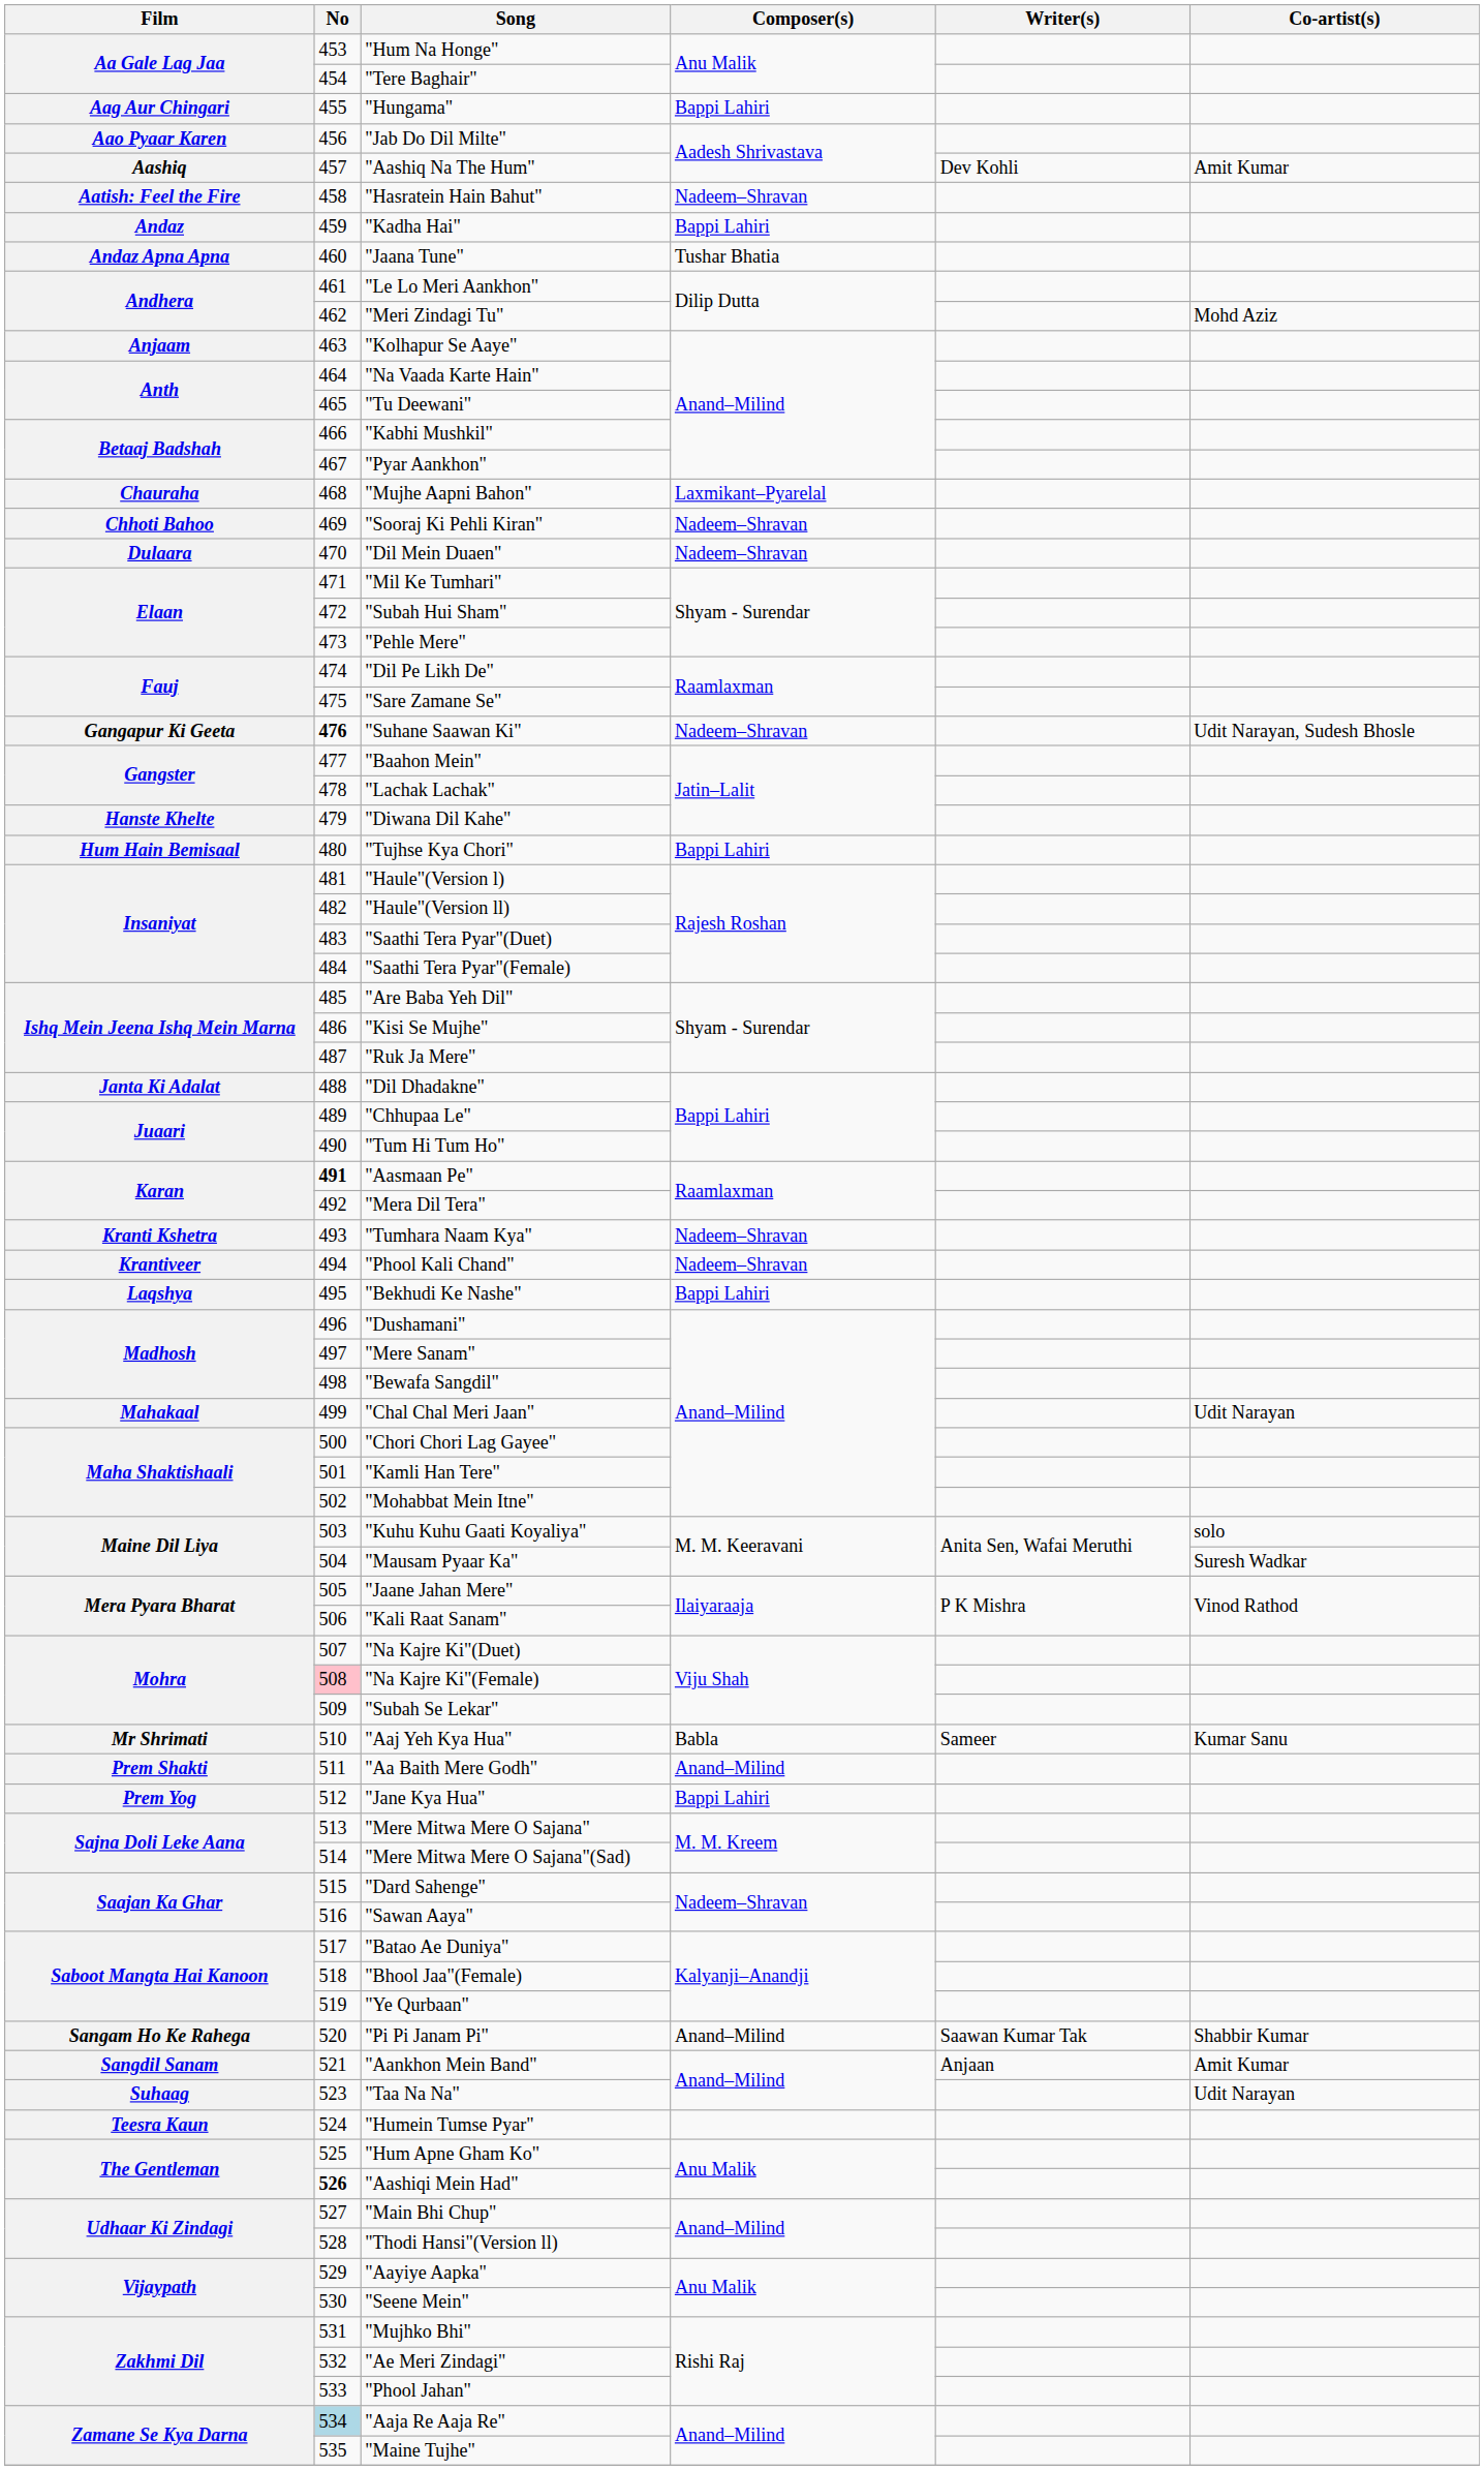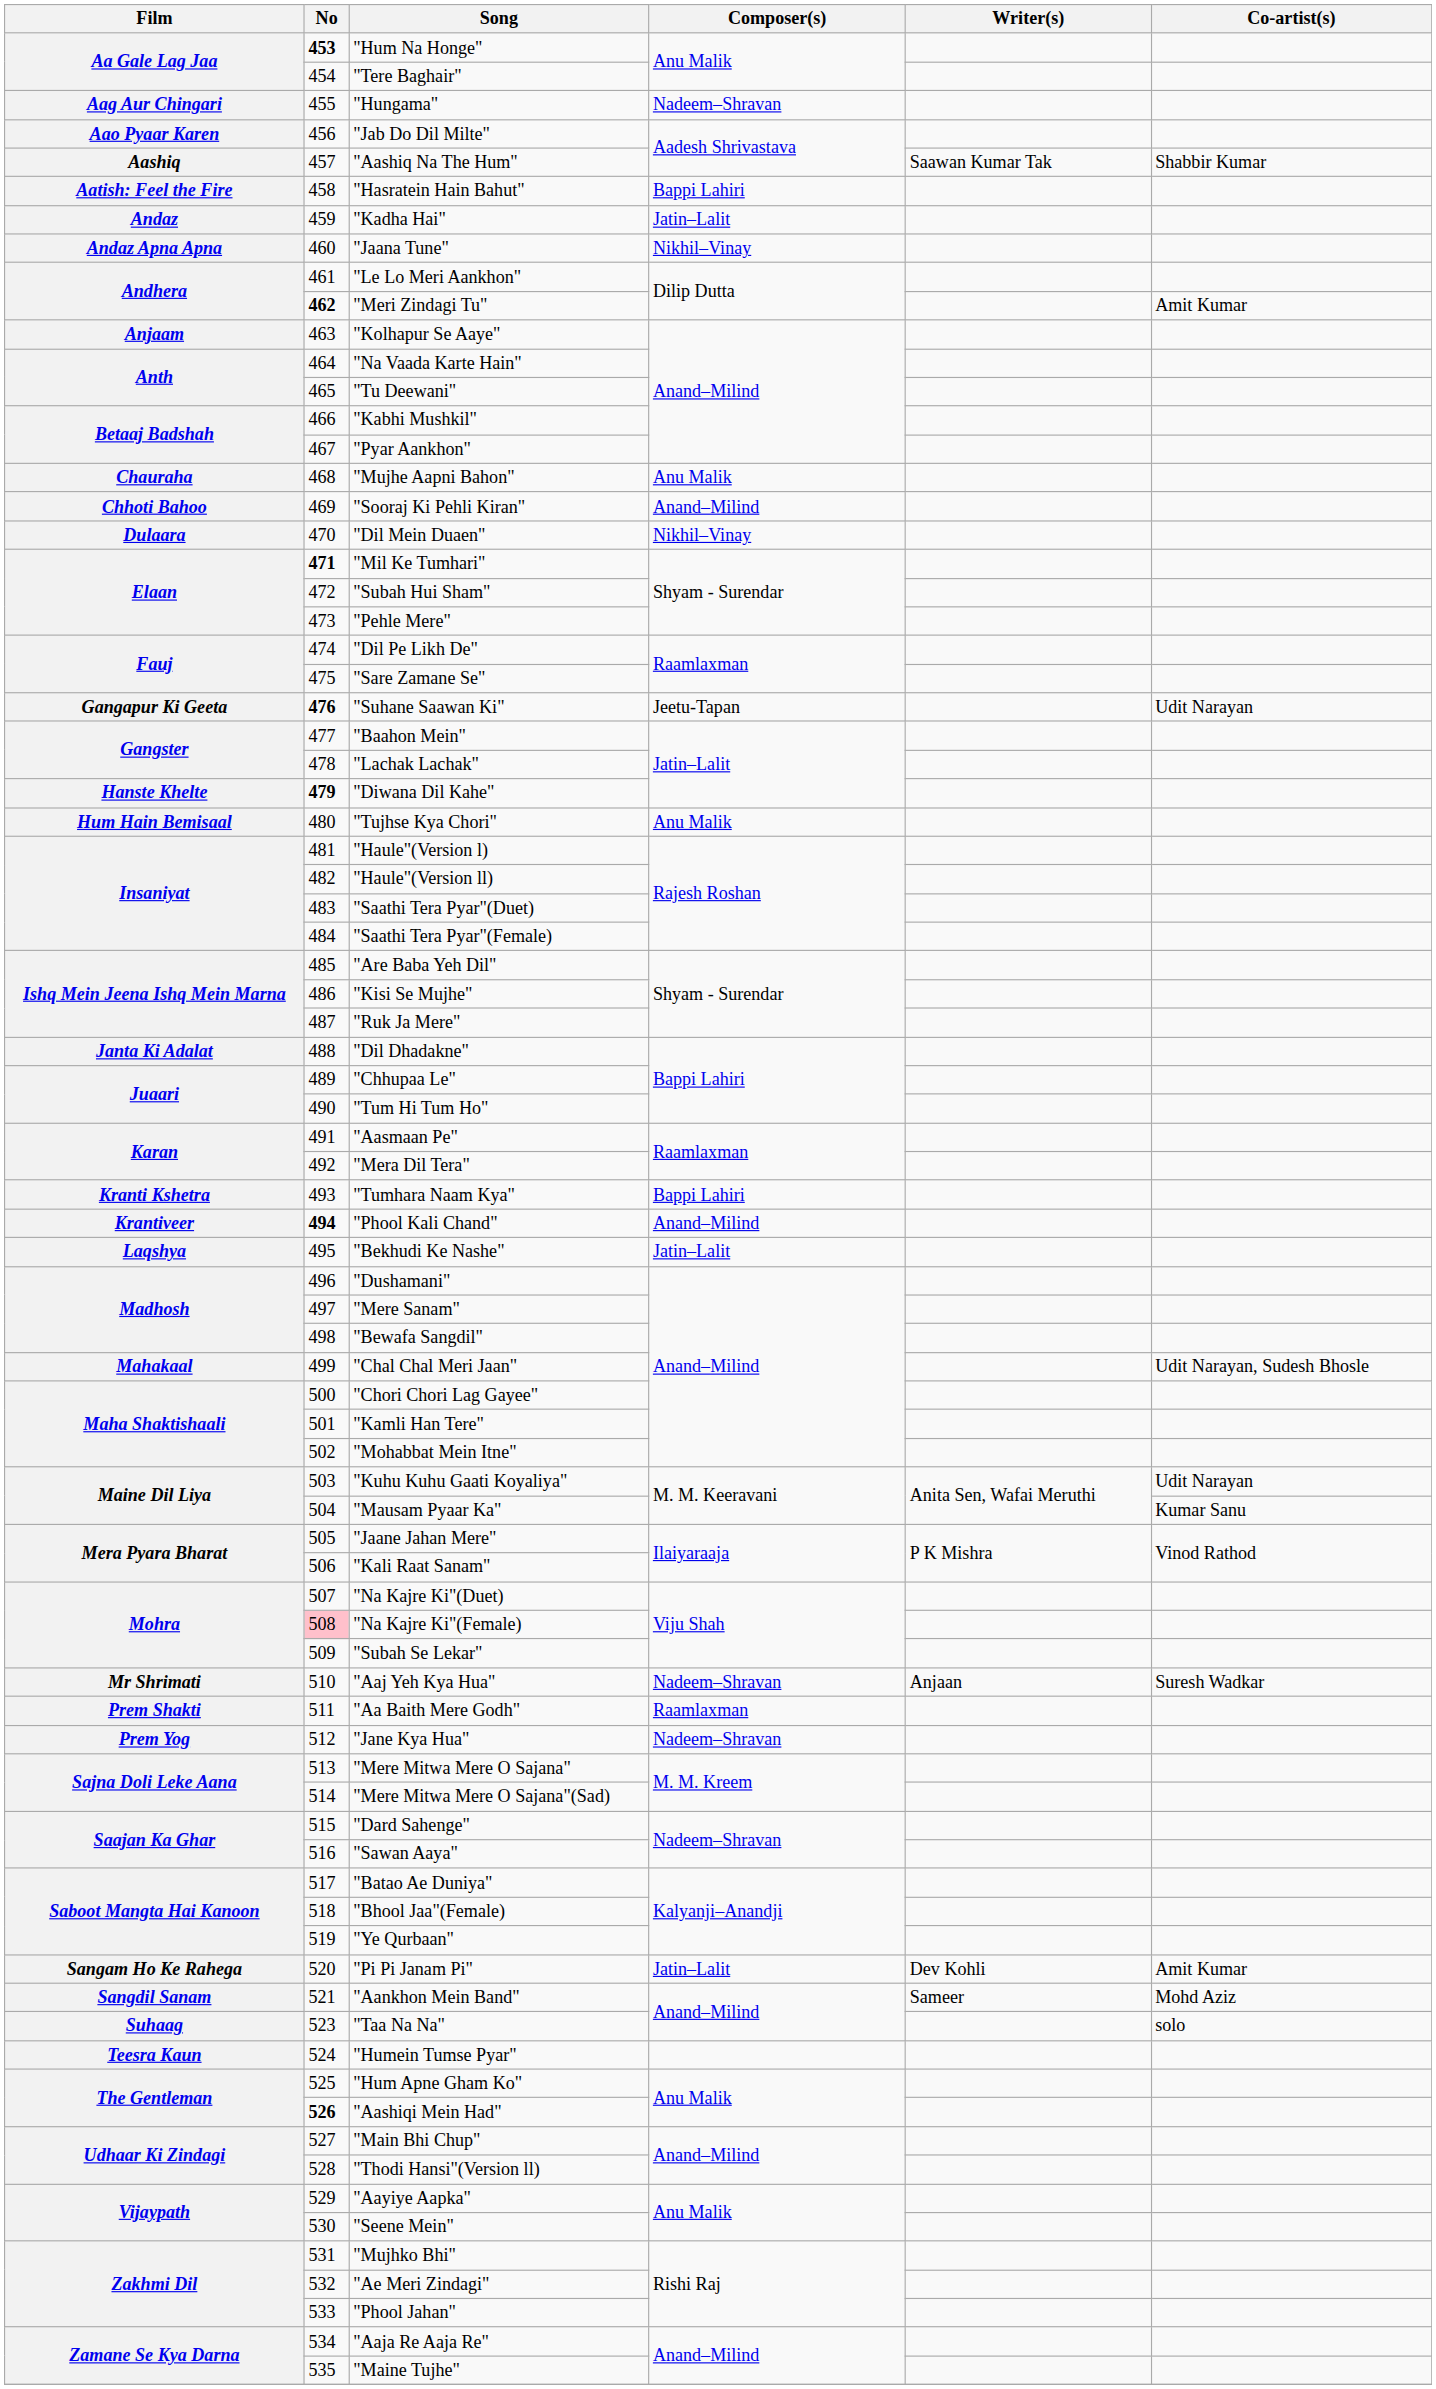"Hum Na Honge" | No: normal -> bold
"Hungama" | Composer(s): Bappi Lahiri -> Nadeem–Shravan
"Aashiq Na The Hum" | Writer(s): Dev Kohli -> Saawan Kumar Tak
"Aashiq Na The Hum" | Co-artist(s): Amit Kumar -> Shabbir Kumar
"Hasratein Hain Bahut" | Composer(s): Nadeem–Shravan -> Bappi Lahiri
"Kadha Hai" | Composer(s): Bappi Lahiri -> Jatin–Lalit
"Jaana Tune" | Composer(s): Tushar Bhatia -> Nikhil–Vinay
"Meri Zindagi Tu" | No: normal -> bold
"Meri Zindagi Tu" | Co-artist(s): Mohd Aziz -> Amit Kumar
"Mujhe Aapni Bahon" | Composer(s): Laxmikant–Pyarelal -> Anu Malik
"Sooraj Ki Pehli Kiran" | Composer(s): Nadeem–Shravan -> Anand–Milind
"Dil Mein Duaen" | Composer(s): Nadeem–Shravan -> Nikhil–Vinay
"Mil Ke Tumhari" | No: normal -> bold
"Suhane Saawan Ki" | Composer(s): Nadeem–Shravan -> Jeetu-Tapan
"Suhane Saawan Ki" | Co-artist(s): Udit Narayan, Sudesh Bhosle -> Udit Narayan
"Diwana Dil Kahe" | No: normal -> bold
"Tujhse Kya Chori" | Composer(s): Bappi Lahiri -> Anu Malik
"Aasmaan Pe" | No: bold -> normal
"Tumhara Naam Kya" | Composer(s): Nadeem–Shravan -> Bappi Lahiri
"Phool Kali Chand" | No: normal -> bold
"Phool Kali Chand" | Composer(s): Nadeem–Shravan -> Anand–Milind
"Bekhudi Ke Nashe" | Composer(s): Bappi Lahiri -> Jatin–Lalit
"Chal Chal Meri Jaan" | Co-artist(s): Udit Narayan -> Udit Narayan, Sudesh Bhosle
"Kuhu Kuhu Gaati Koyaliya" | Co-artist(s): solo -> Udit Narayan
"Mausam Pyaar Ka" | Co-artist(s): Suresh Wadkar -> Kumar Sanu
"Aaj Yeh Kya Hua" | Composer(s): Babla -> Nadeem–Shravan
"Aaj Yeh Kya Hua" | Writer(s): Sameer -> Anjaan
"Aaj Yeh Kya Hua" | Co-artist(s): Kumar Sanu -> Suresh Wadkar
"Aa Baith Mere Godh" | Composer(s): Anand–Milind -> Raamlaxman
"Jane Kya Hua" | Composer(s): Bappi Lahiri -> Nadeem–Shravan
"Pi Pi Janam Pi" | Composer(s): Anand–Milind -> Jatin–Lalit
"Pi Pi Janam Pi" | Writer(s): Saawan Kumar Tak -> Dev Kohli
"Pi Pi Janam Pi" | Co-artist(s): Shabbir Kumar -> Amit Kumar
"Aankhon Mein Band" | Writer(s): Anjaan -> Sameer
"Aankhon Mein Band" | Co-artist(s): Amit Kumar -> Mohd Aziz
"Taa Na Na" | Co-artist(s): Udit Narayan -> solo
"Aaja Re Aaja Re" | No: lightblue background -> no background
